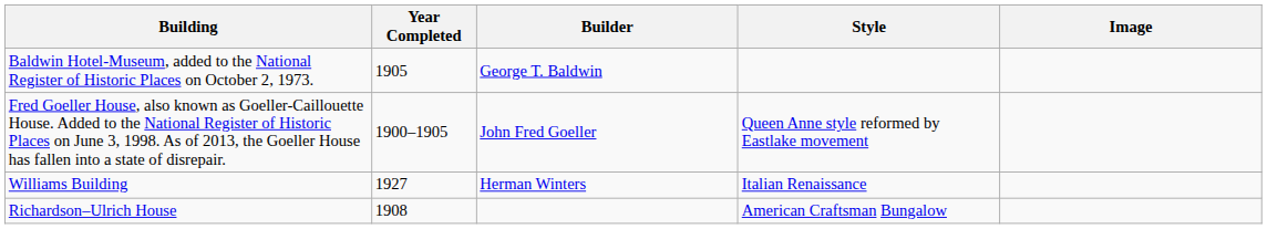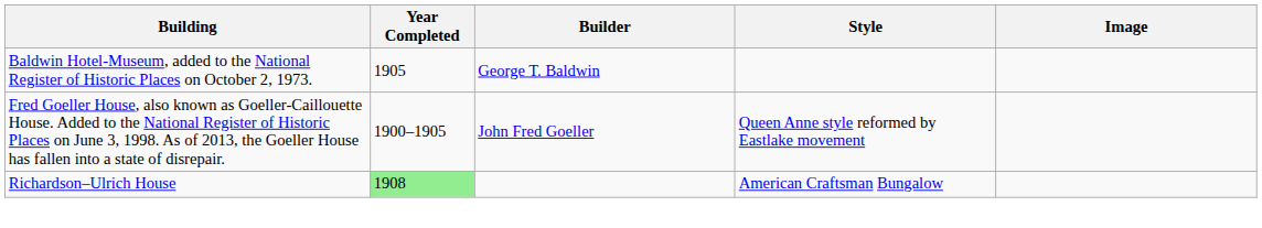- row: Williams Building | 1927 | Herman Winters | Italian Renaissance
Richardson–Ulrich House | Year Completed: no background -> lightgreen background
